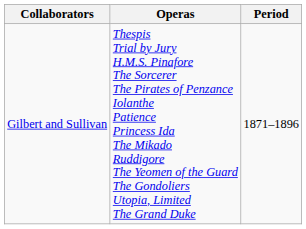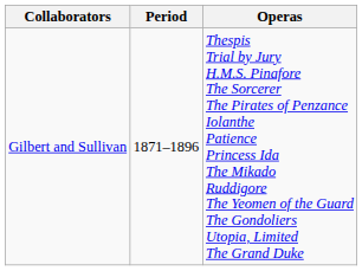columns swapped: Period <-> Operas
